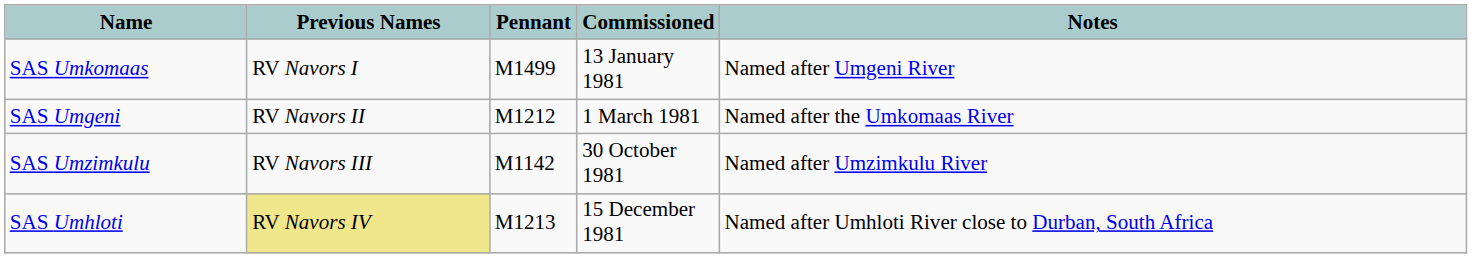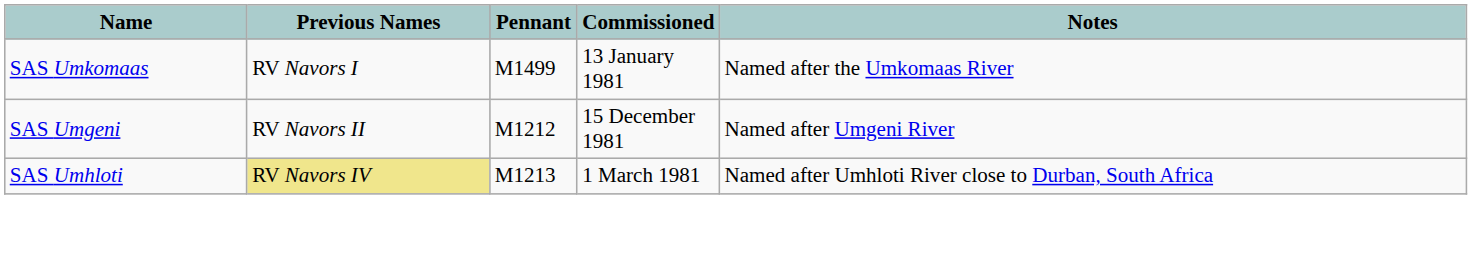SAS Umkomaas | Notes: Named after Umgeni River -> Named after the Umkomaas River
SAS Umgeni | Commissioned: 1 March 1981 -> 15 December 1981
SAS Umgeni | Notes: Named after the Umkomaas River -> Named after Umgeni River
- row: SAS Umzimkulu | RV Navors III | M1142 | 30 October 1981 | Named after Umzimkulu River
SAS Umhloti | Commissioned: 15 December 1981 -> 1 March 1981
